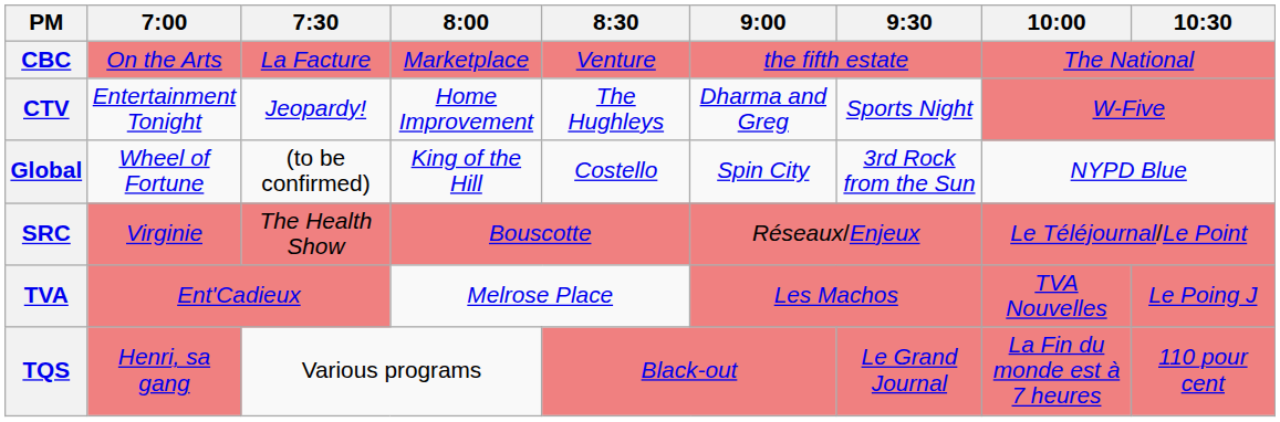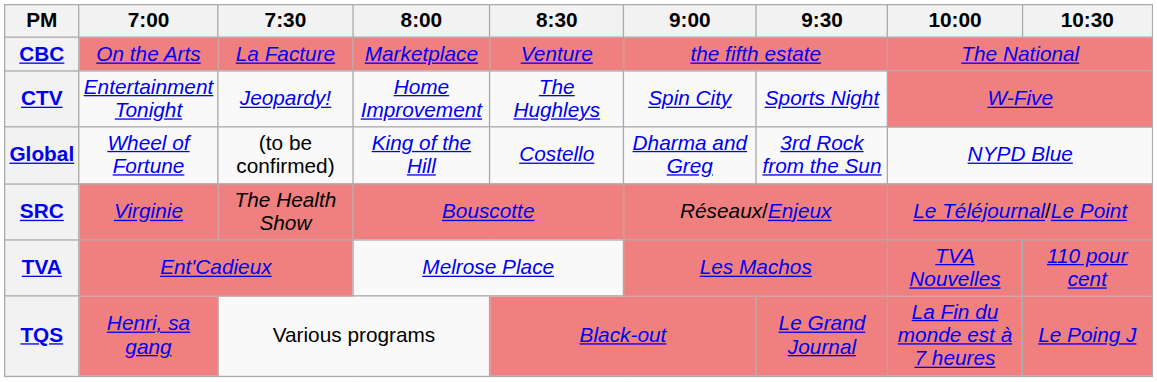CTV | 9:00: Dharma and Greg -> Spin City
Global | 9:00: Spin City -> Dharma and Greg
TVA | 10:30: Le Poing J -> 110 pour cent
TQS | 10:30: 110 pour cent -> Le Poing J
